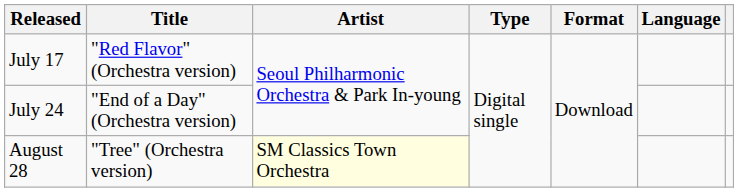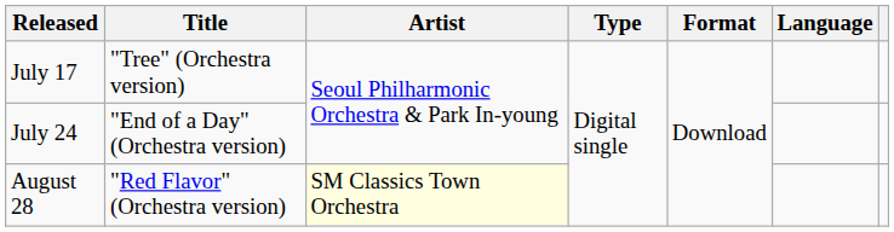July 17 | Title: "Red Flavor" (Orchestra version) -> "Tree" (Orchestra version)
August 28 | Title: "Tree" (Orchestra version) -> "Red Flavor" (Orchestra version)
